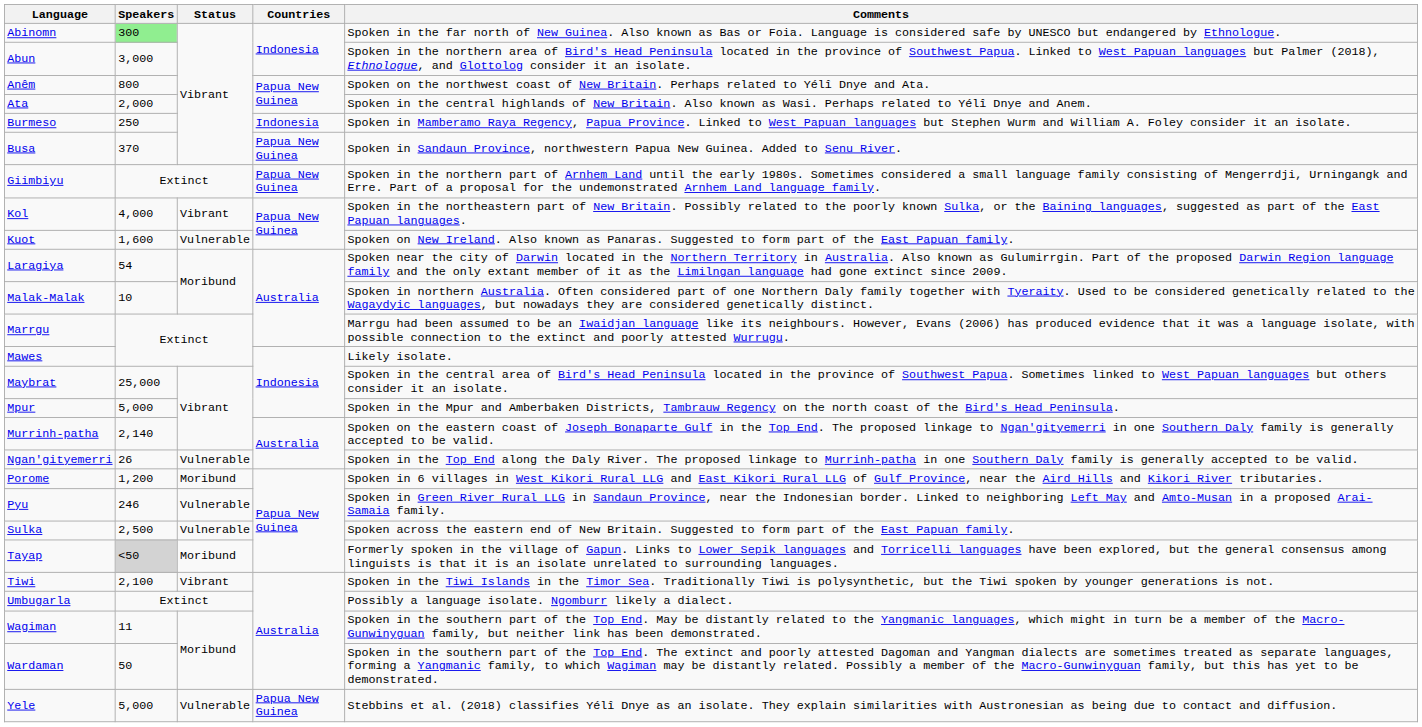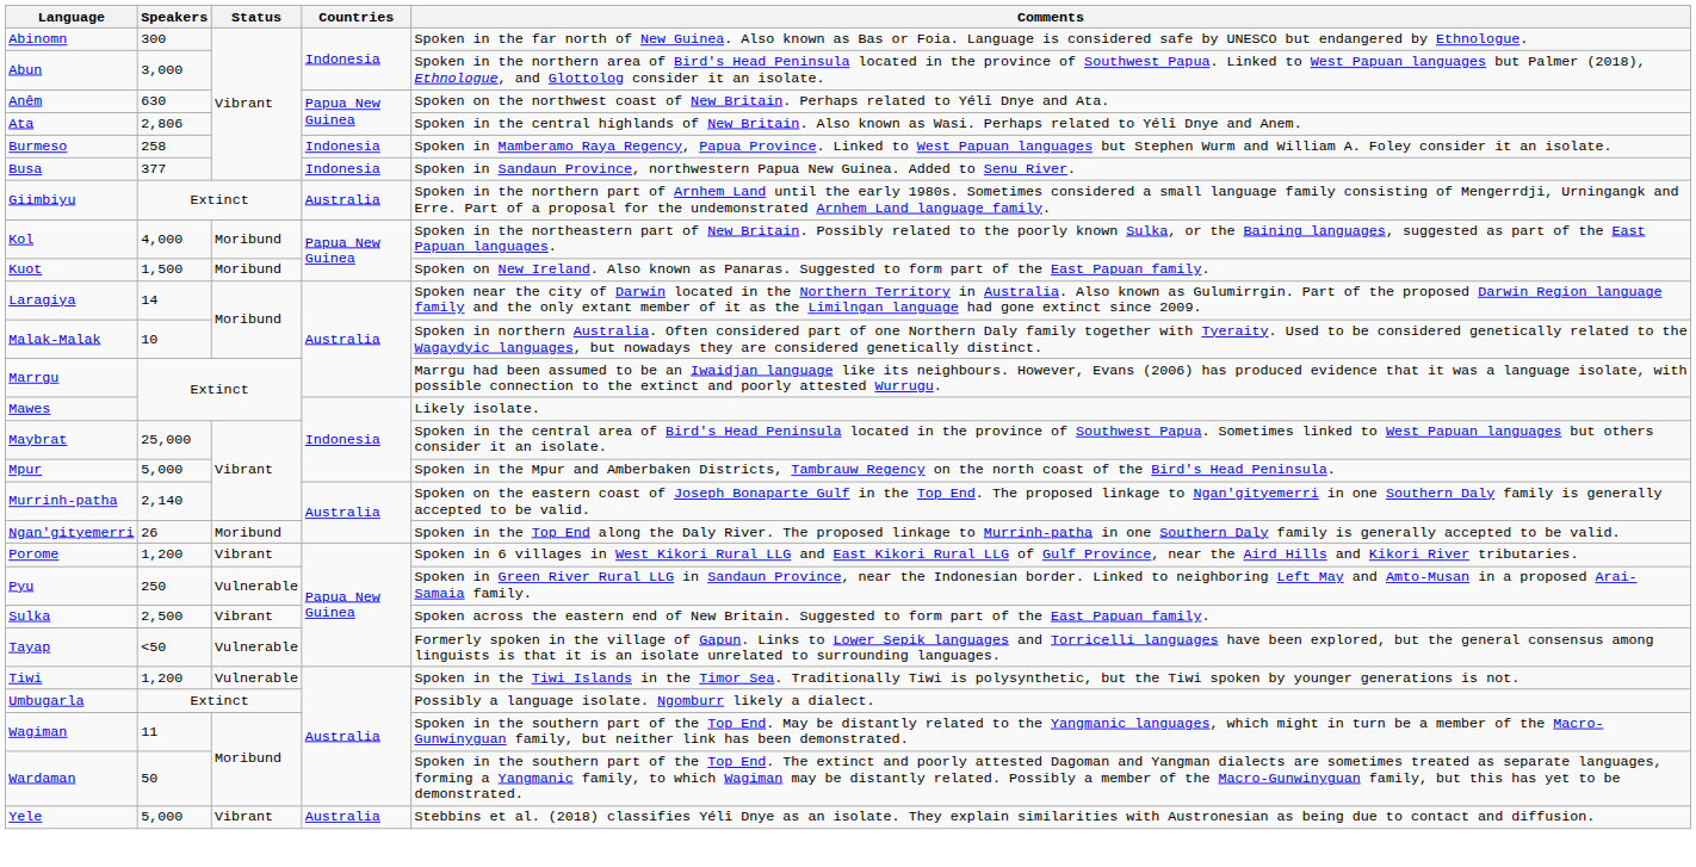Abinomn | Speakers: lightgreen background -> no background
Anêm | Speakers: 800 -> 630
Ata | Speakers: 2,000 -> 2,806
Burmeso | Speakers: 250 -> 258
Busa | Speakers: 370 -> 377
Busa | Countries: Papua New Guinea -> Indonesia
Giimbiyu | Countries: Papua New Guinea -> Australia
Kol | Status: Vibrant -> Moribund
Kuot | Speakers: 1,600 -> 1,500
Kuot | Status: Vulnerable -> Moribund
Laragiya | Speakers: 54 -> 14
Ngan'gityemerri | Status: Vulnerable -> Moribund
Porome | Status: Moribund -> Vibrant
Pyu | Speakers: 246 -> 250
Sulka | Status: Vulnerable -> Vibrant
Tayap | Speakers: lightgrey background -> no background
Tayap | Status: Moribund -> Vulnerable
Tiwi | Speakers: 2,100 -> 1,200
Tiwi | Status: Vibrant -> Vulnerable
Yele | Status: Vulnerable -> Vibrant
Yele | Countries: Papua New Guinea -> Australia
